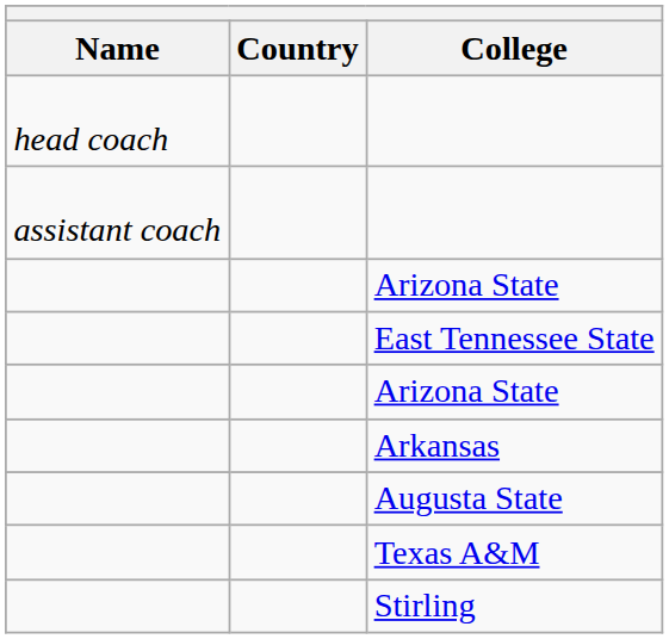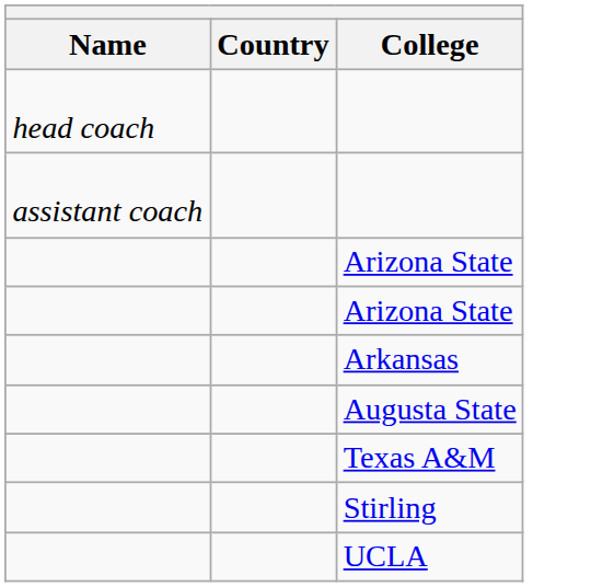- row: East Tennessee State
+ row: UCLA
